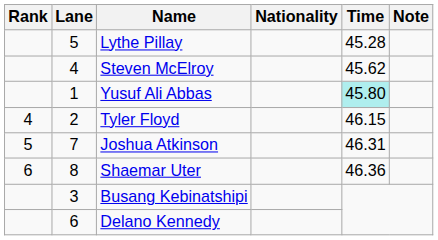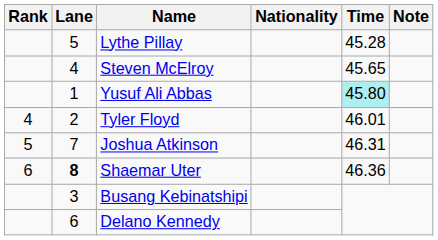Steven McElroy | Time: 45.62 -> 45.65
Tyler Floyd | Time: 46.15 -> 46.01
Shaemar Uter | Lane: normal -> bold
